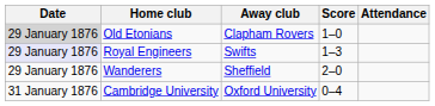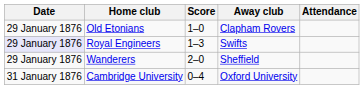columns swapped: Score <-> Away club
Old Etonians | Date: lightgrey background -> no background
